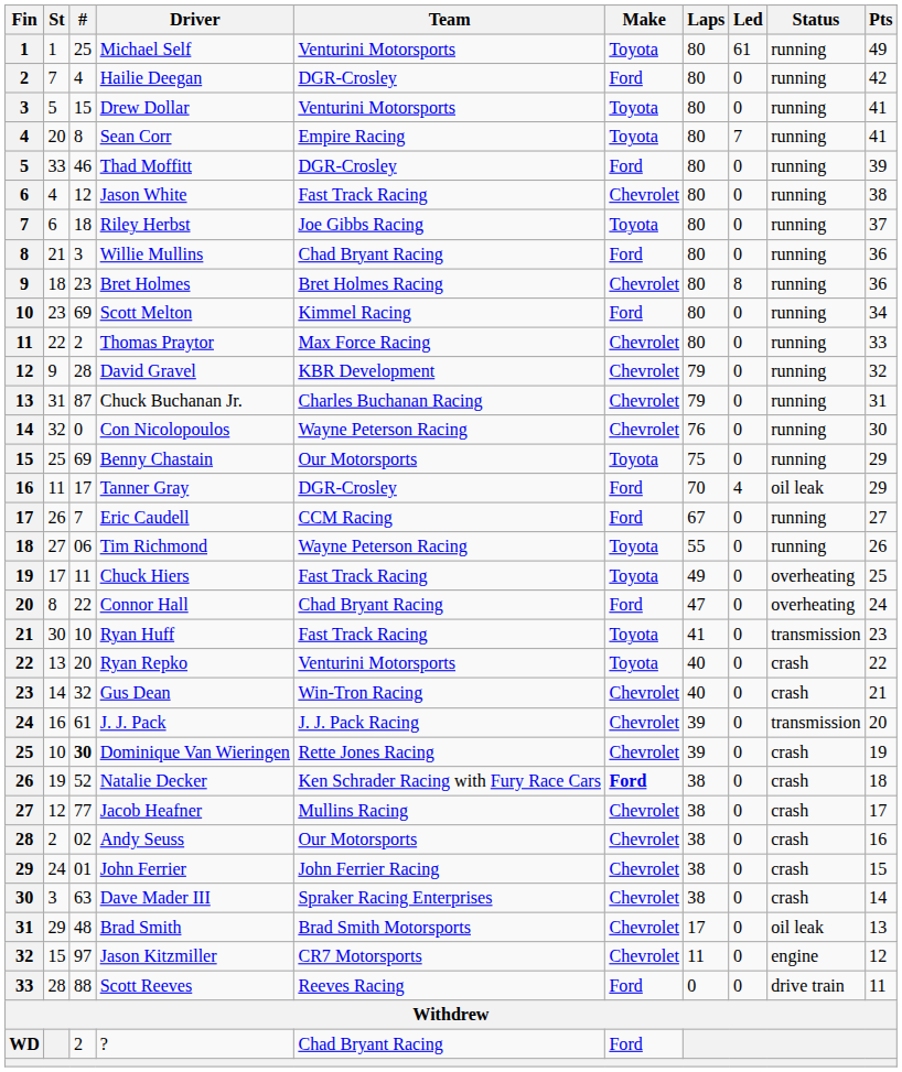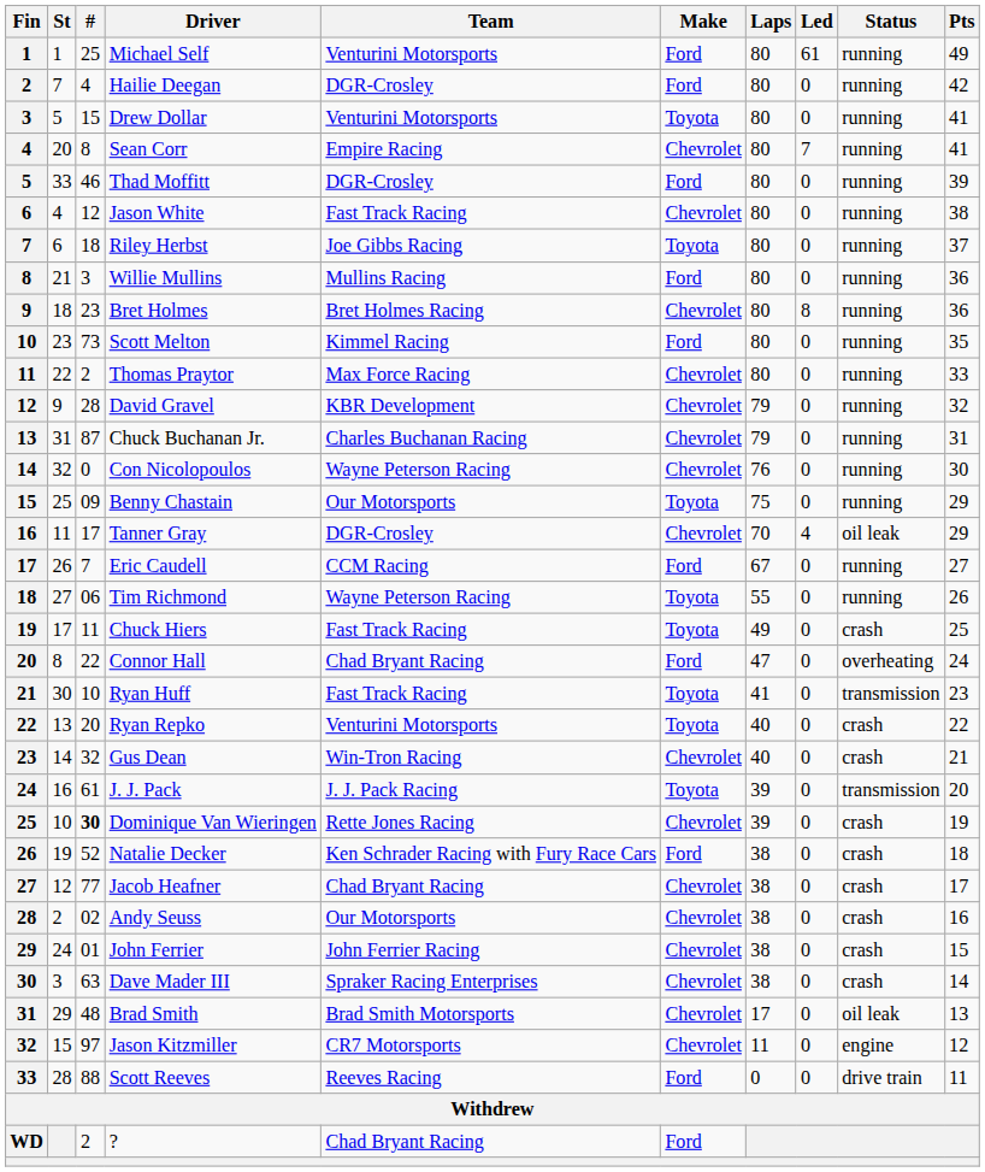Michael Self | Make: Toyota -> Ford
Sean Corr | Make: Toyota -> Chevrolet
Willie Mullins | Team: Chad Bryant Racing -> Mullins Racing
Scott Melton | #: 69 -> 73
Scott Melton | Pts: 34 -> 35
Benny Chastain | #: 69 -> 09
Tanner Gray | Make: Ford -> Chevrolet
Chuck Hiers | Status: overheating -> crash
J. J. Pack | Make: Chevrolet -> Toyota
Natalie Decker | Make: bold -> normal
Jacob Heafner | Team: Mullins Racing -> Chad Bryant Racing
